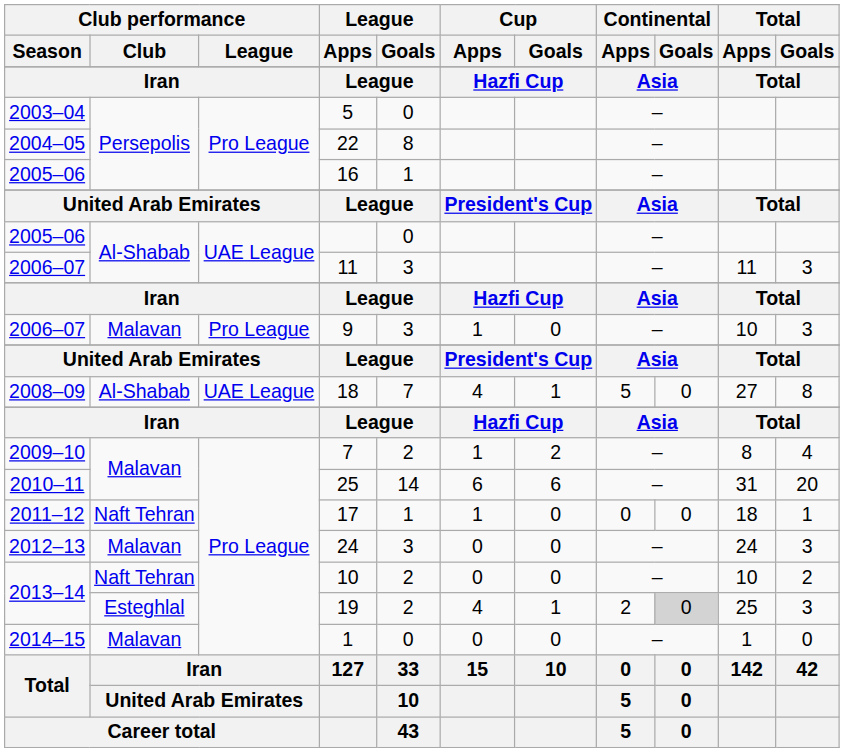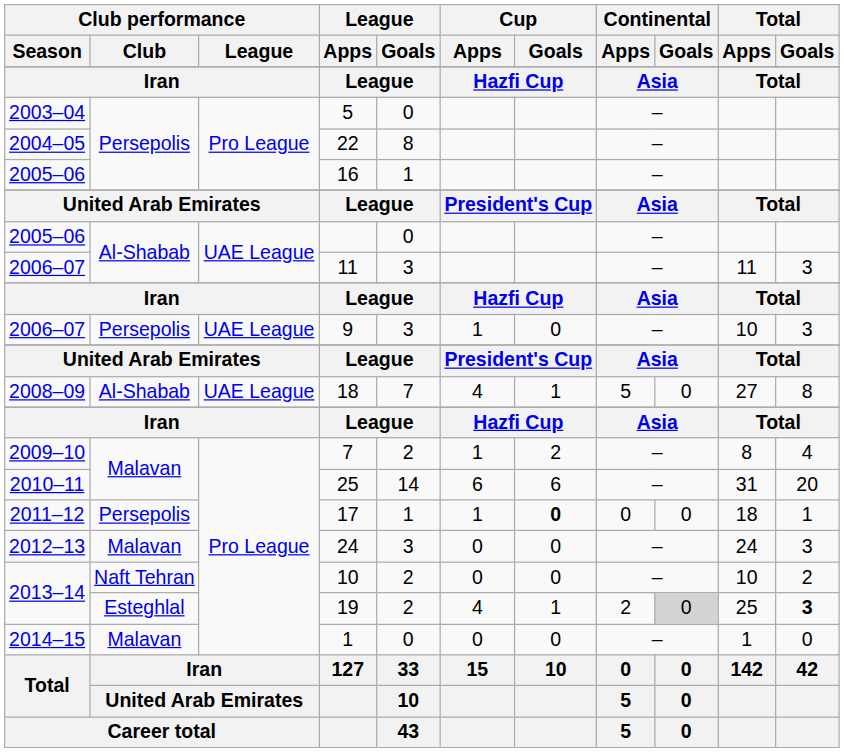9 | Club performance / Club: Malavan -> Persepolis
9 | Club performance / League: Pro League -> UAE League
17 | Club performance / Club: Naft Tehran -> Persepolis
17 | Cup / Goals: normal -> bold
19 | Total / Goals: normal -> bold
